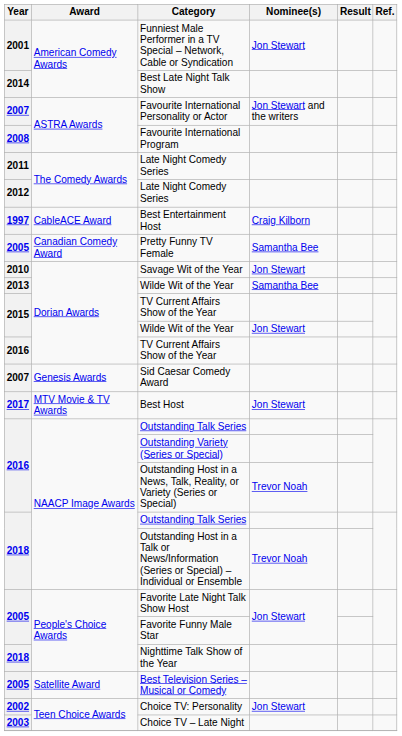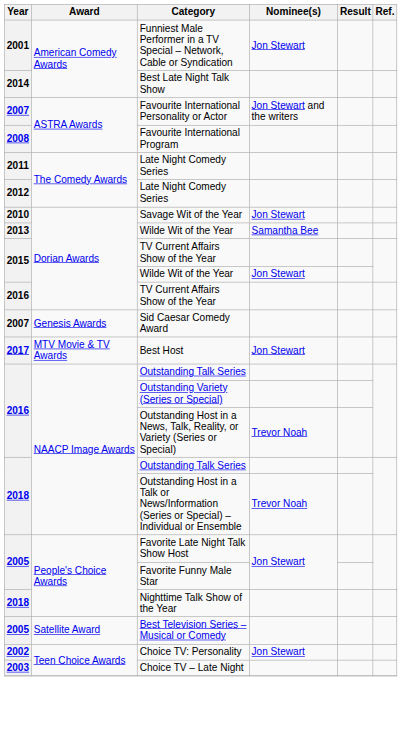- row: 1997 | CableACE Award | Best Entertainment Host | Craig Kilborn
- row: 2005 | Canadian Comedy Award | Pretty Funny TV Female | Samantha Bee
